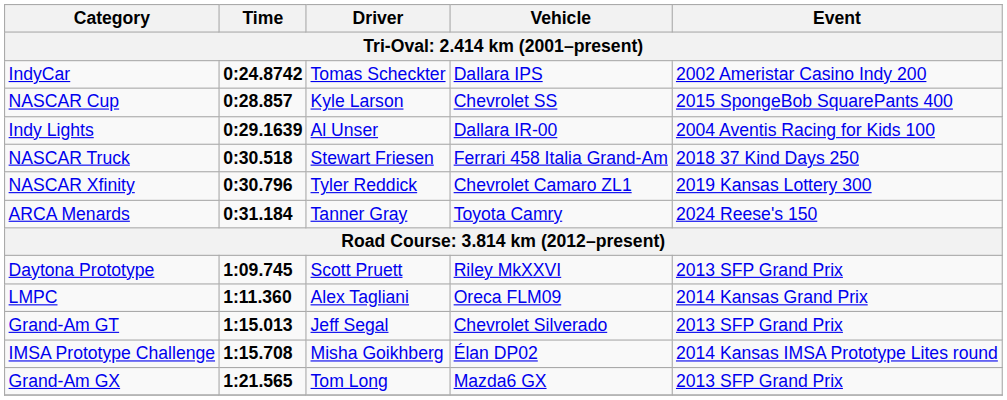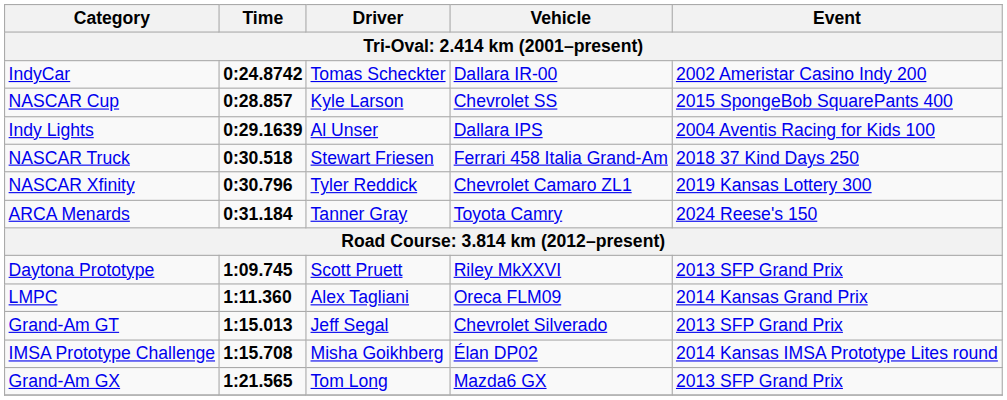IndyCar | Vehicle: Dallara IPS -> Dallara IR-00
Indy Lights | Vehicle: Dallara IR-00 -> Dallara IPS
